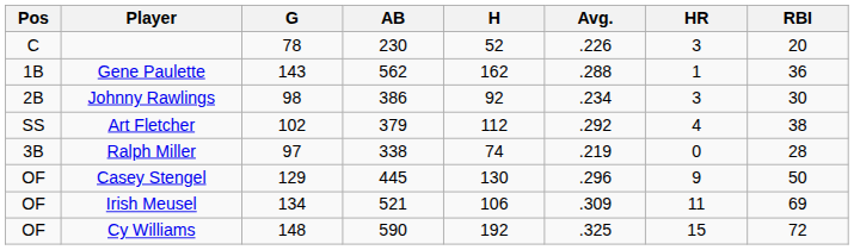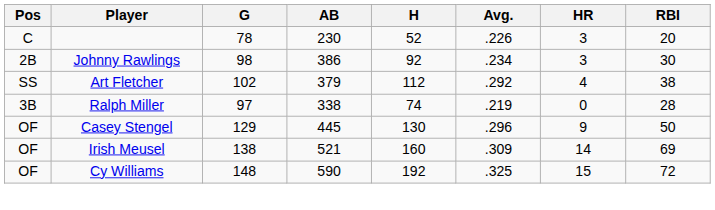- row: 1B | Gene Paulette | 143 | 562 | 162 | .288 | 1 | 36
Irish Meusel | G: 134 -> 138
Irish Meusel | H: 106 -> 160
Irish Meusel | HR: 11 -> 14
